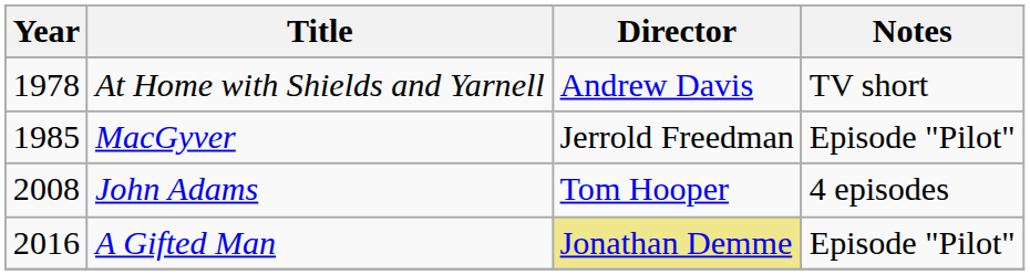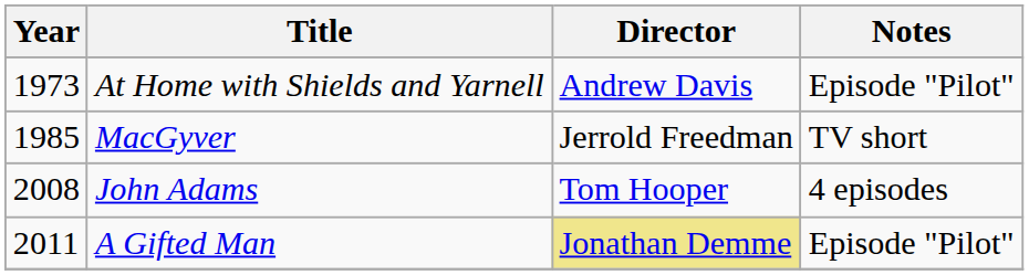At Home with Shields and Yarnell | Year: 1978 -> 1973
At Home with Shields and Yarnell | Notes: TV short -> Episode "Pilot"
MacGyver | Notes: Episode "Pilot" -> TV short
A Gifted Man | Year: 2016 -> 2011
